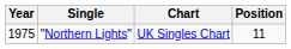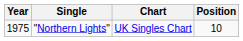"Northern Lights" | Position: 11 -> 10
